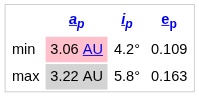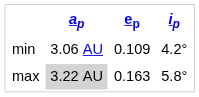columns swapped: ep <-> ip
min | ap: pink background -> no background
